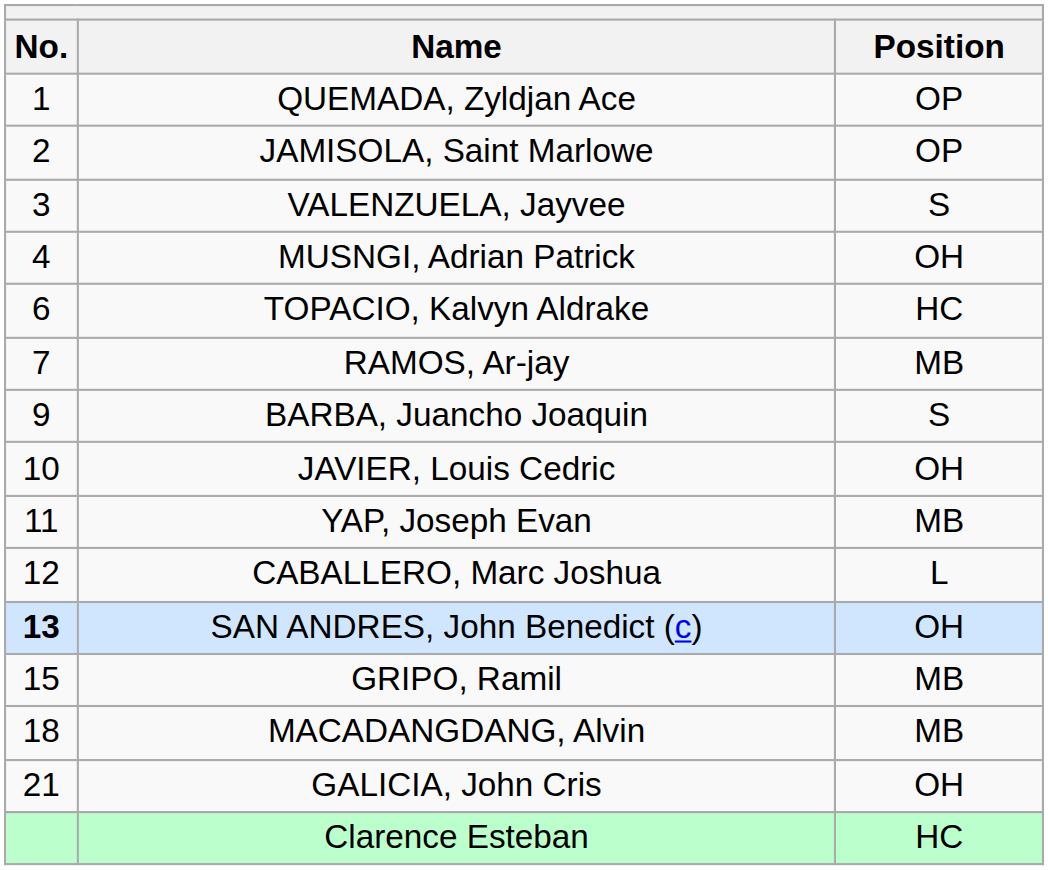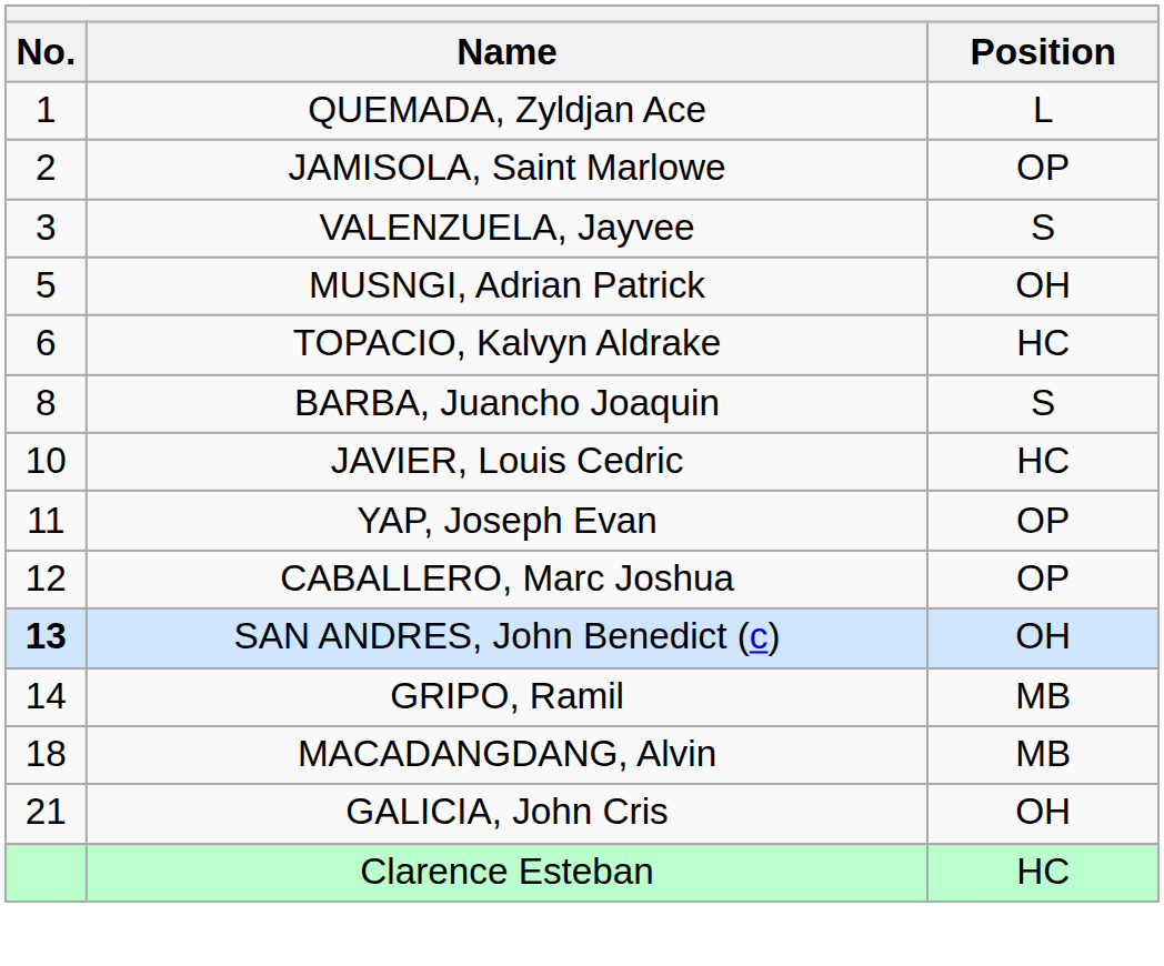QUEMADA, Zyldjan Ace | Position: OP -> L
MUSNGI, Adrian Patrick | No.: 4 -> 5
- row: 7 | RAMOS, Ar-jay | MB
BARBA, Juancho Joaquin | No.: 9 -> 8
JAVIER, Louis Cedric | Position: OH -> HC
YAP, Joseph Evan | Position: MB -> OP
CABALLERO, Marc Joshua | Position: L -> OP
GRIPO, Ramil | No.: 15 -> 14
